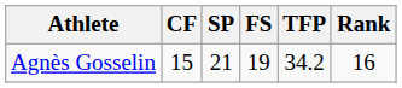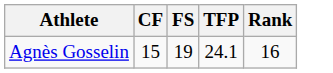- column: SP | 21
Agnès Gosselin | TFP: 34.2 -> 24.1
